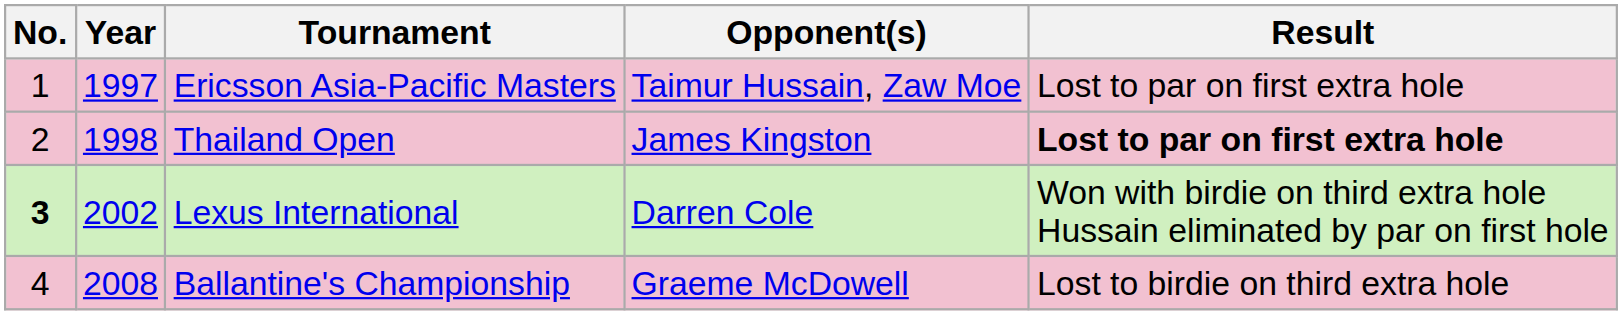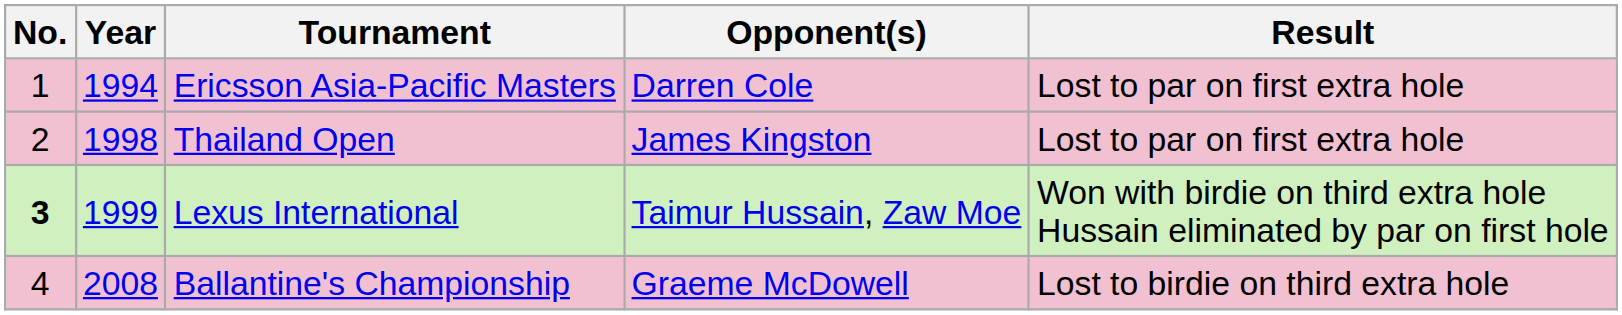Ericsson Asia-Pacific Masters | Year: 1997 -> 1994
Ericsson Asia-Pacific Masters | Opponent(s): Taimur Hussain, Zaw Moe -> Darren Cole
Thailand Open | Result: bold -> normal
Lexus International | Year: 2002 -> 1999
Lexus International | Opponent(s): Darren Cole -> Taimur Hussain, Zaw Moe
